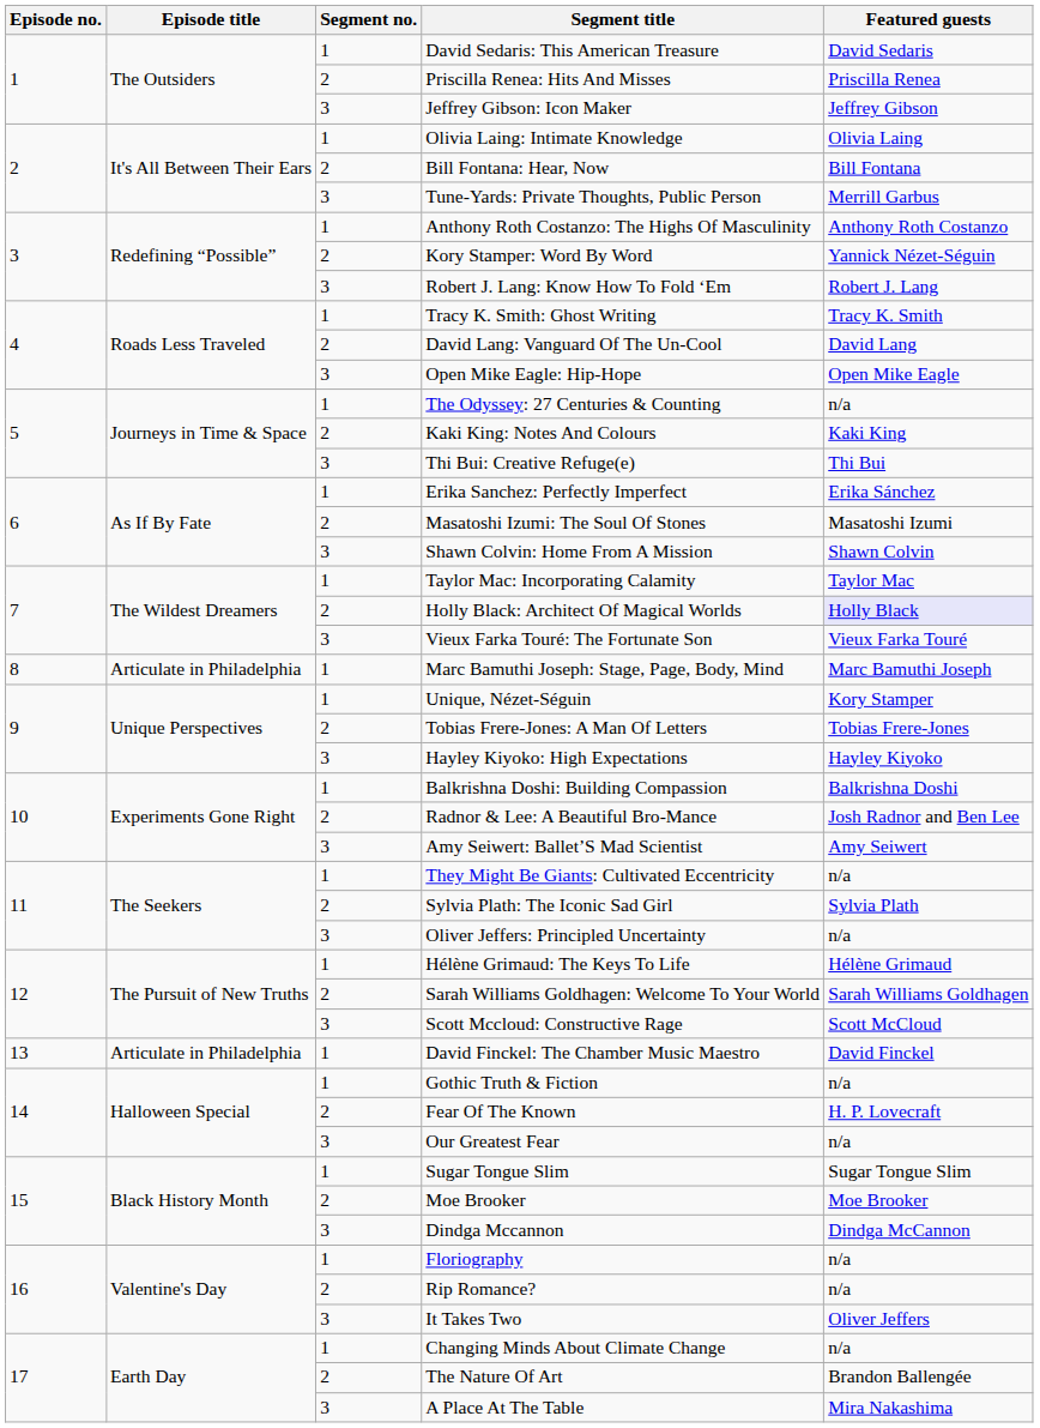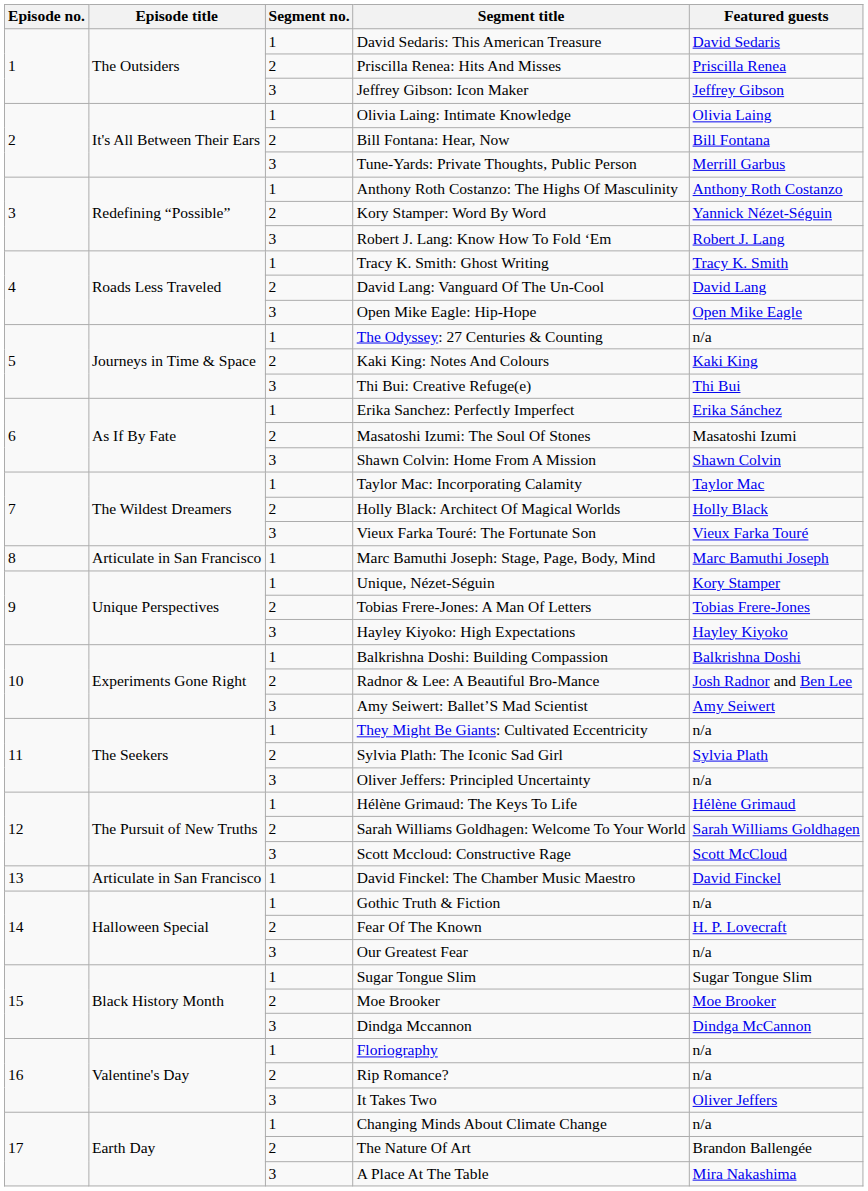Holly Black: Architect Of Magical Worlds | Featured guests: lavender background -> no background
Marc Bamuthi Joseph: Stage, Page, Body, Mind | Episode title: Articulate in Philadelphia -> Articulate in San Francisco
David Finckel: The Chamber Music Maestro | Episode title: Articulate in Philadelphia -> Articulate in San Francisco
